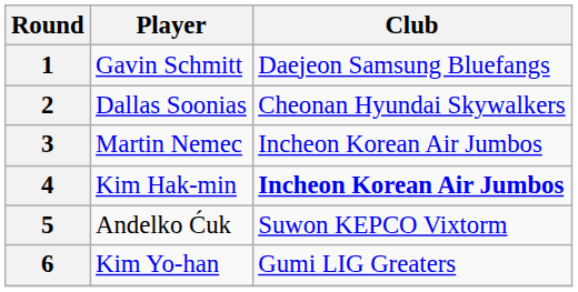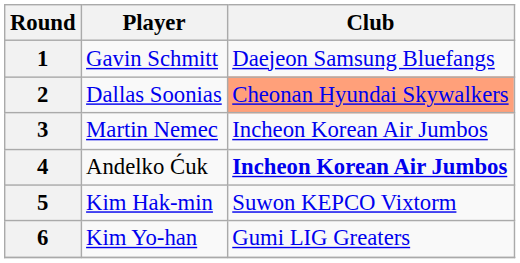2 | Club: no background -> lightsalmon background
4 | Player: Kim Hak-min -> Andelko Ćuk
5 | Player: Andelko Ćuk -> Kim Hak-min
